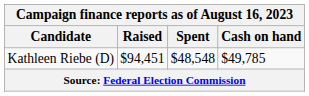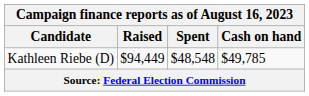Kathleen Riebe (D) | Raised: $94,451 -> $94,449
